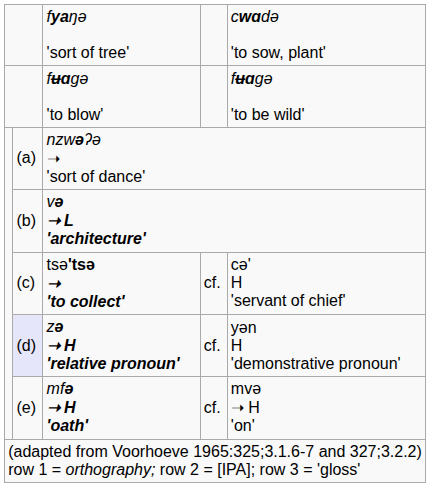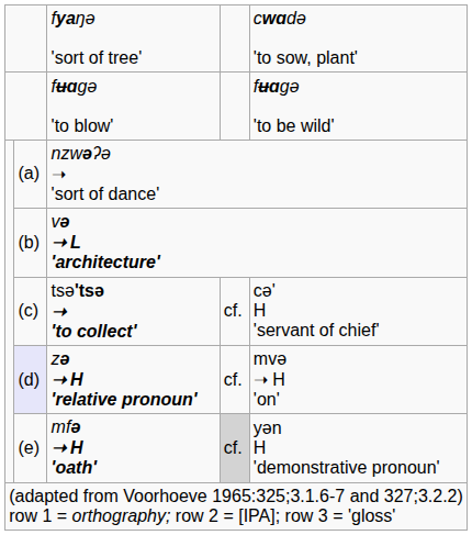zə ➝ H 'relative pronoun' | column 5: yən H 'demonstrative pronoun' -> mvə ➝ H 'on'
mfə ➝ H 'oath' | column 4: no background -> lightgrey background
mfə ➝ H 'oath' | column 5: mvə ➝ H 'on' -> yən H 'demonstrative pronoun'
